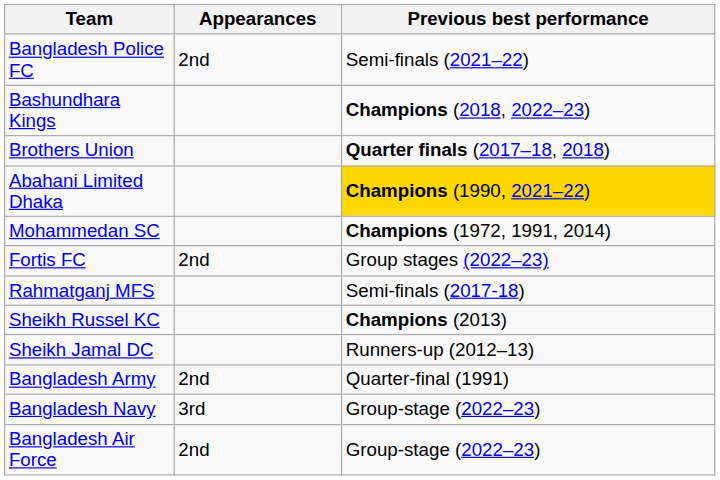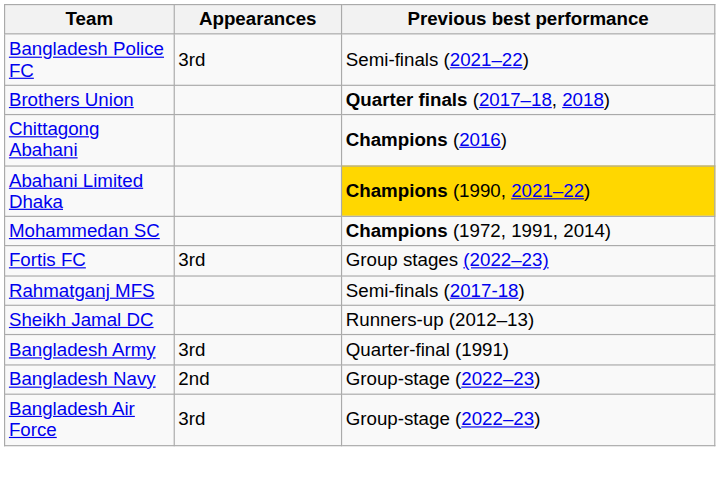Bangladesh Police FC | Appearances: 2nd -> 3rd
- row: Bashundhara Kings | Champions (2018, 2022–23)
+ row: Chittagong Abahani | Champions (2016)
Fortis FC | Appearances: 2nd -> 3rd
- row: Sheikh Russel KC | Champions (2013)
Bangladesh Army | Appearances: 2nd -> 3rd
Bangladesh Navy | Appearances: 3rd -> 2nd
Bangladesh Air Force | Appearances: 2nd -> 3rd
